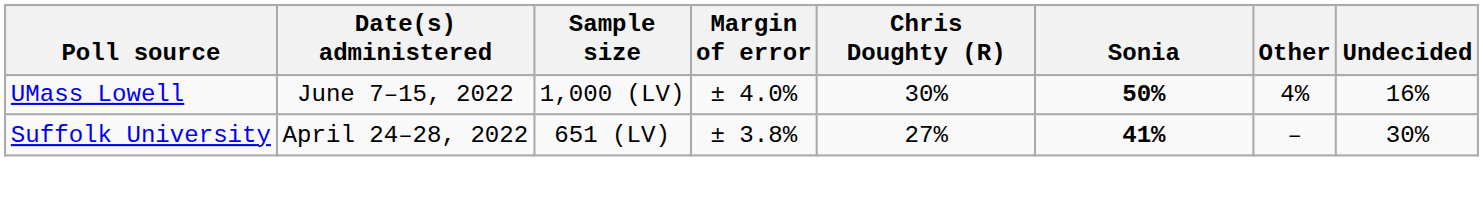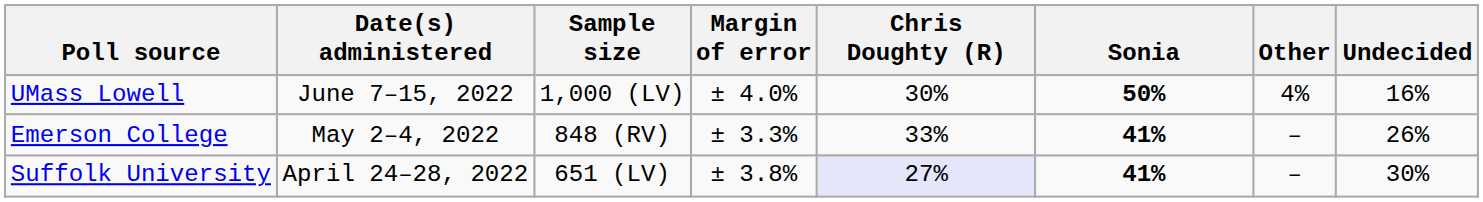+ row: Emerson College | May 2–4, 2022 | 848 (RV) | ± 3.3% | 33% | 41% | – | 26%
Suffolk University | Chris Doughty (R): no background -> lavender background
